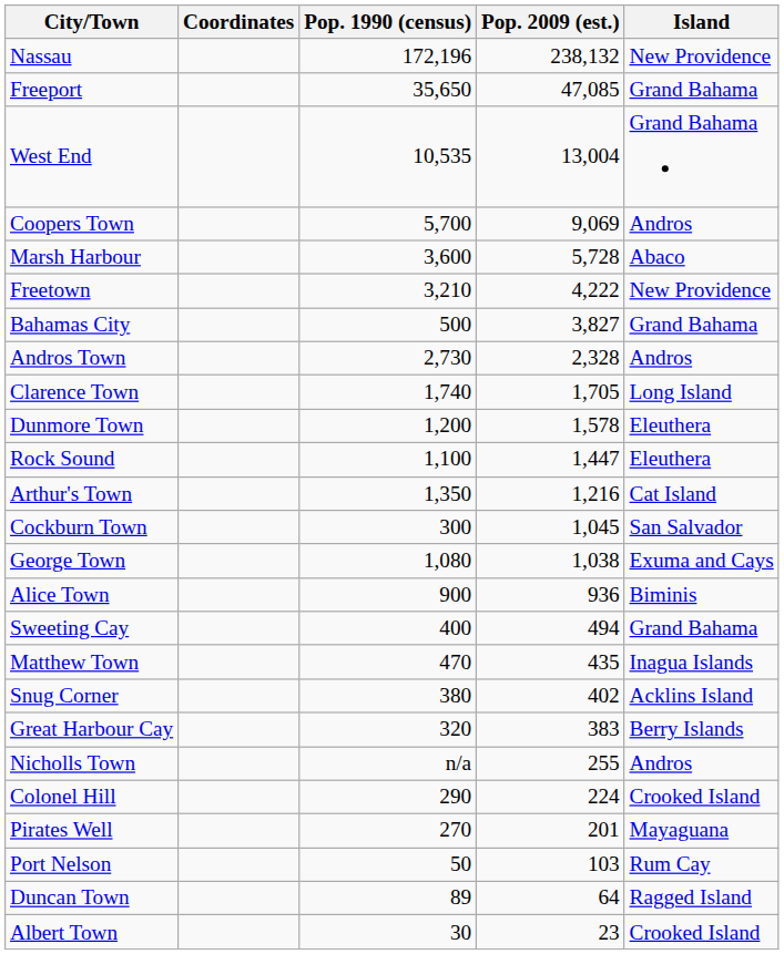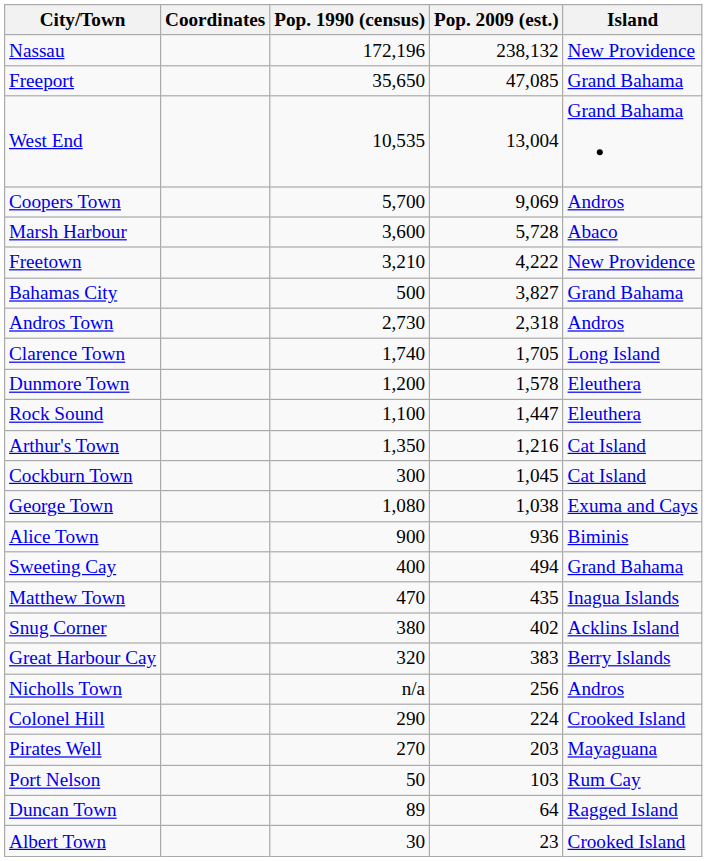Andros Town | Pop. 2009 (est.): 2,328 -> 2,318
Cockburn Town | Island: San Salvador -> Cat Island
Nicholls Town | Pop. 2009 (est.): 255 -> 256
Pirates Well | Pop. 2009 (est.): 201 -> 203
